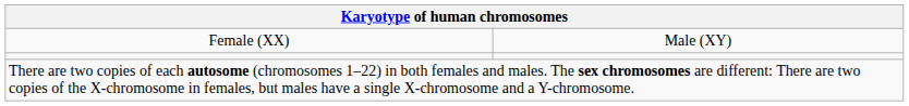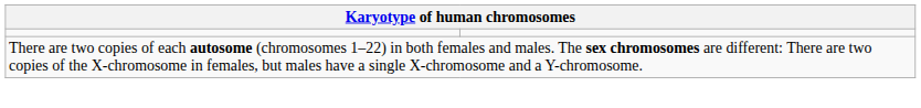- row: Female (XX) | Male (XY)
